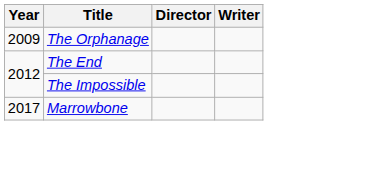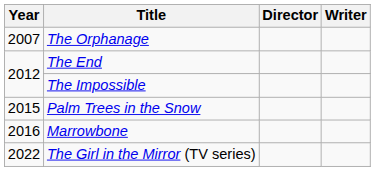The Orphanage | Year: 2009 -> 2007
+ row: 2015 | Palm Trees in the Snow
Marrowbone | Year: 2017 -> 2016
+ row: 2022 | The Girl in the Mirror (TV series)
